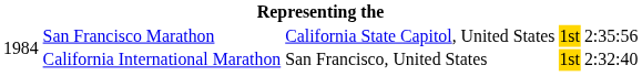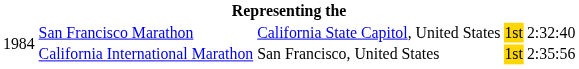San Francisco Marathon | column 5: 2:35:56 -> 2:32:40
California International Marathon | column 5: 2:32:40 -> 2:35:56
